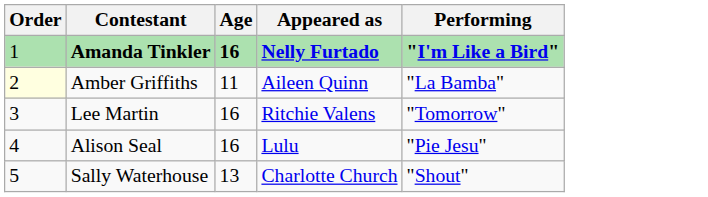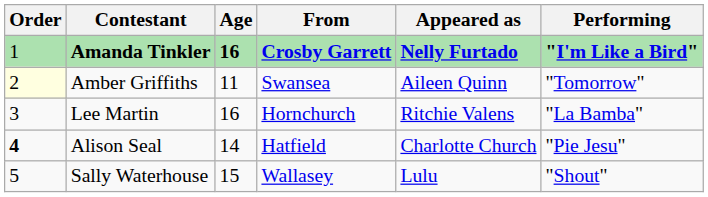+ column: From | Crosby Garrett | Swansea | Hornchurch | Hatfield | Wallasey
Amber Griffiths | Performing: "La Bamba" -> "Tomorrow"
Lee Martin | Performing: "Tomorrow" -> "La Bamba"
Alison Seal | Order: normal -> bold
Alison Seal | Age: 16 -> 14
Alison Seal | Appeared as: Lulu -> Charlotte Church
Sally Waterhouse | Age: 13 -> 15
Sally Waterhouse | Appeared as: Charlotte Church -> Lulu
